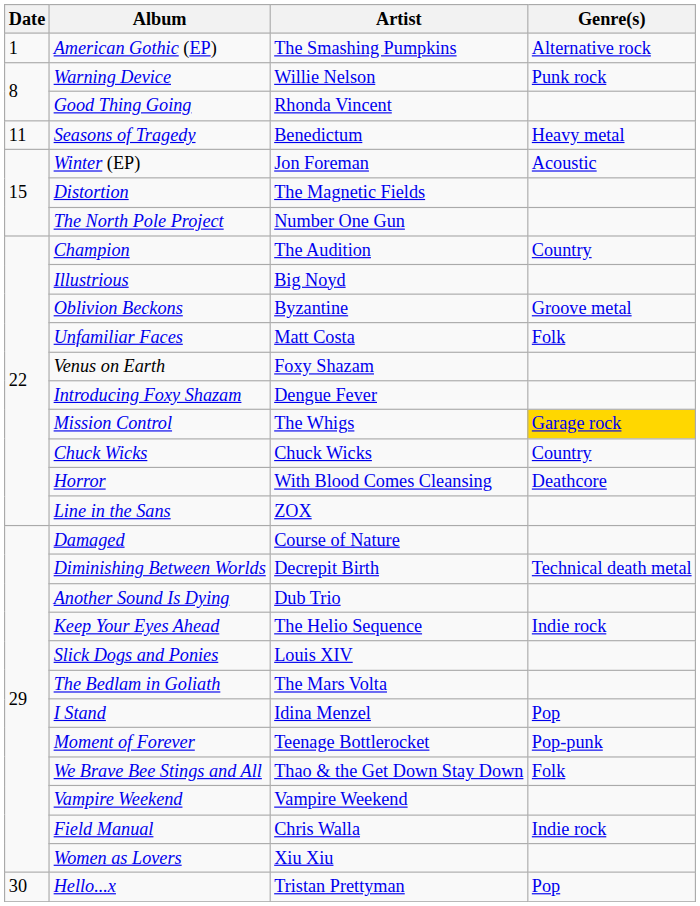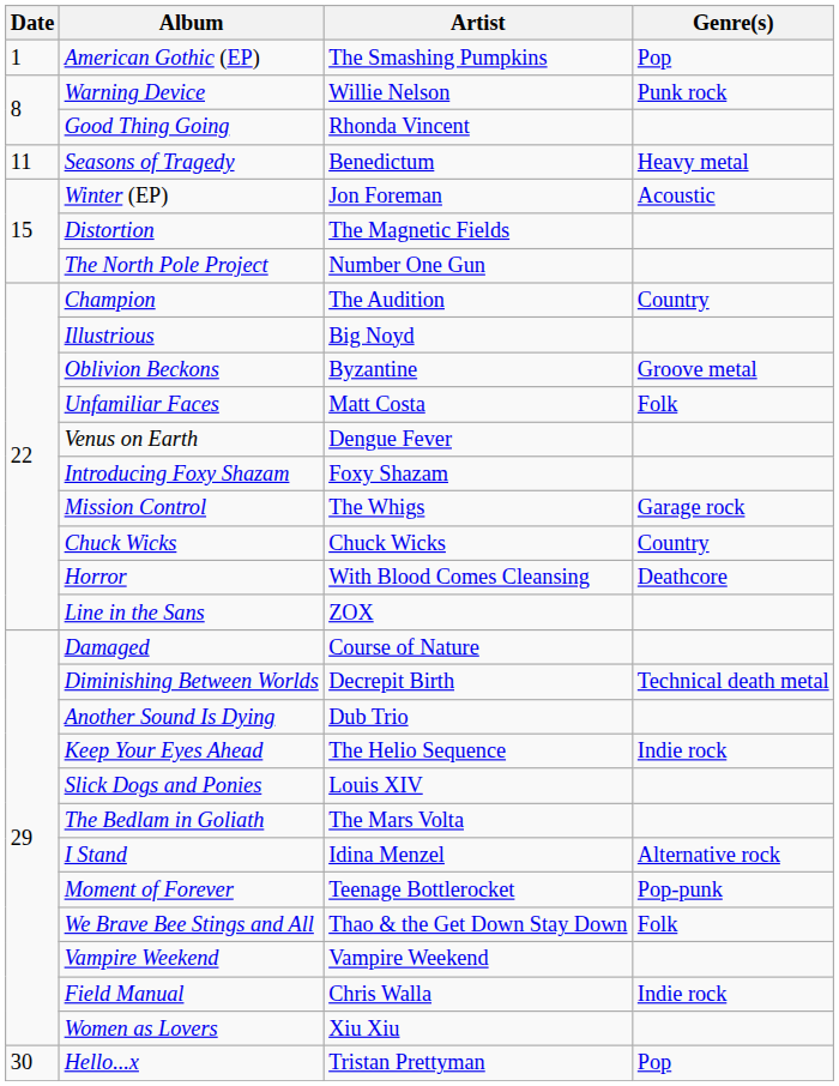American Gothic (EP) | Genre(s): Alternative rock -> Pop
Venus on Earth | Artist: Foxy Shazam -> Dengue Fever
Introducing Foxy Shazam | Artist: Dengue Fever -> Foxy Shazam
Mission Control | Genre(s): gold background -> no background
I Stand | Genre(s): Pop -> Alternative rock
